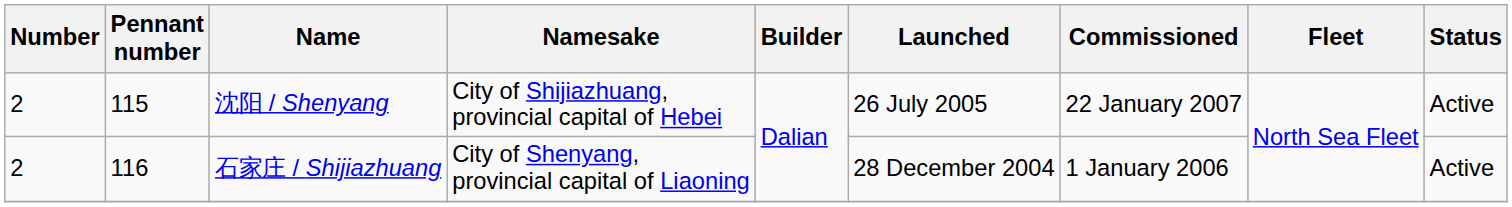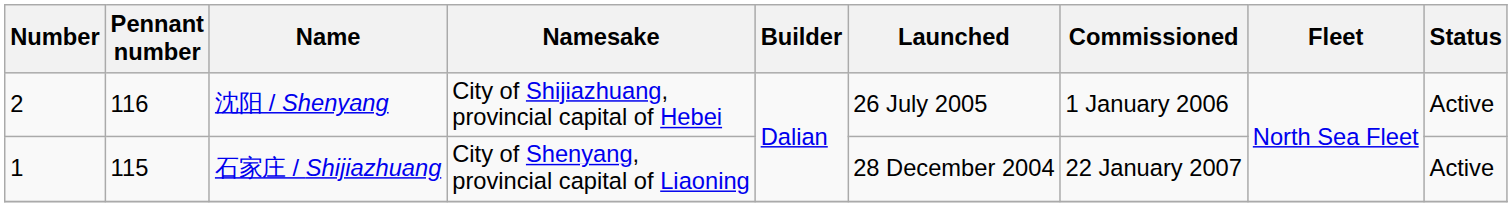沈阳 / Shenyang | Pennant number: 115 -> 116
沈阳 / Shenyang | Commissioned: 22 January 2007 -> 1 January 2006
石家庄 / Shijiazhuang | Number: 2 -> 1
石家庄 / Shijiazhuang | Pennant number: 116 -> 115
石家庄 / Shijiazhuang | Commissioned: 1 January 2006 -> 22 January 2007
